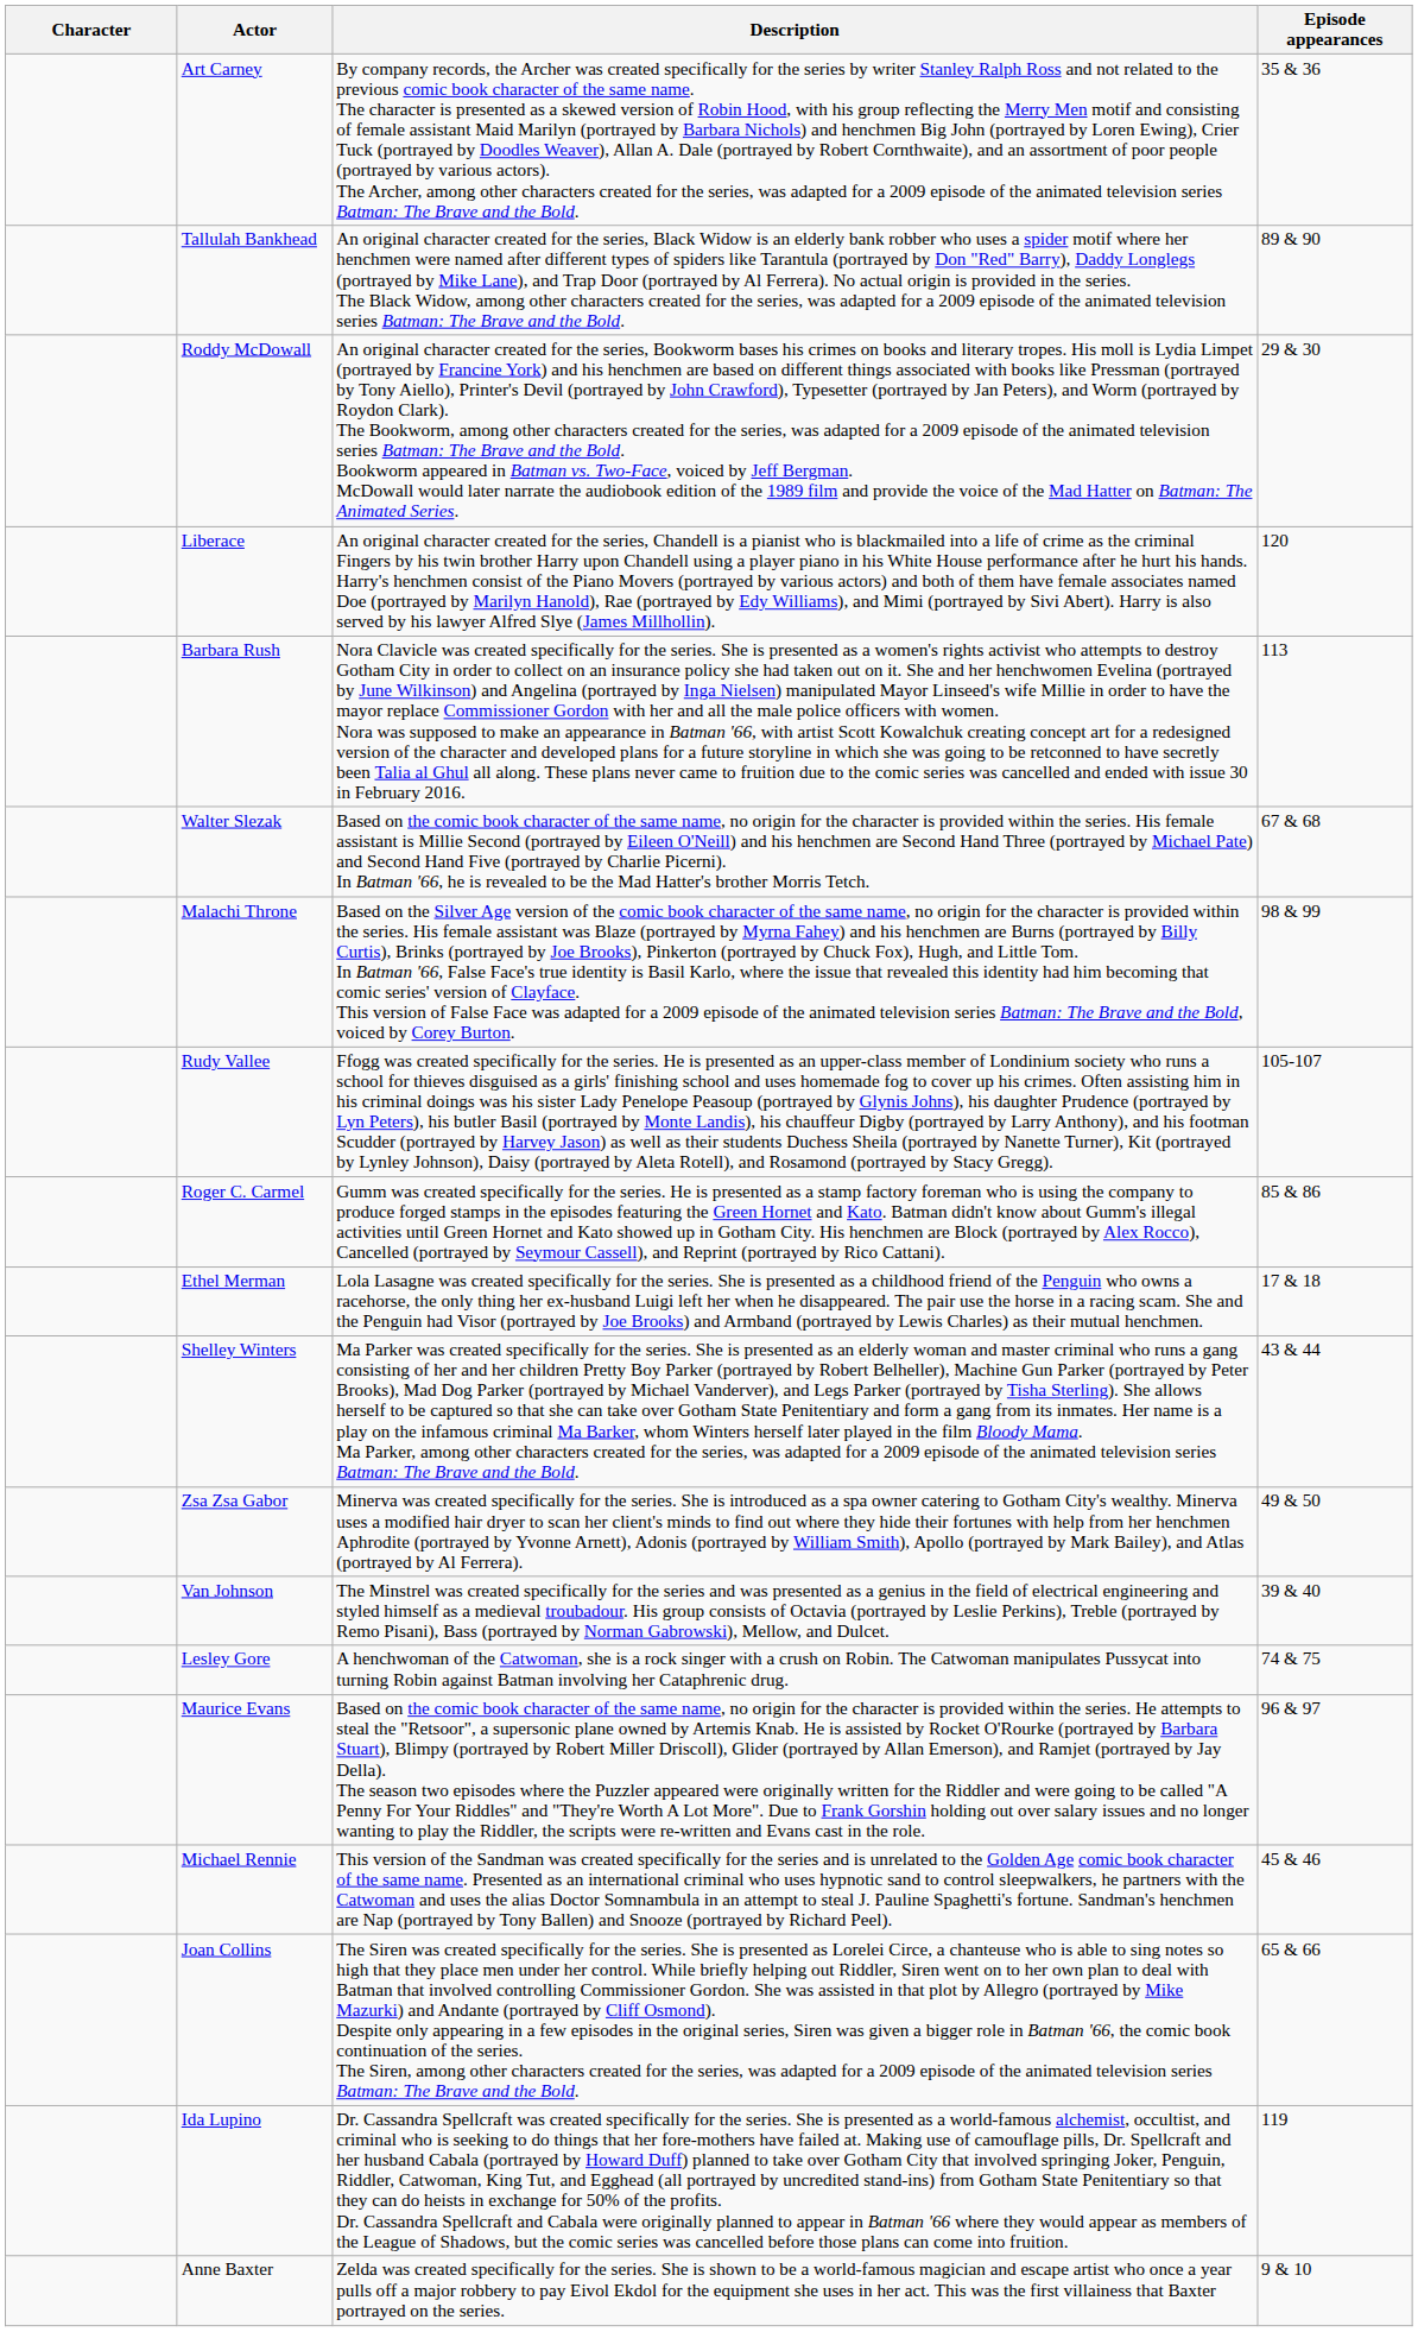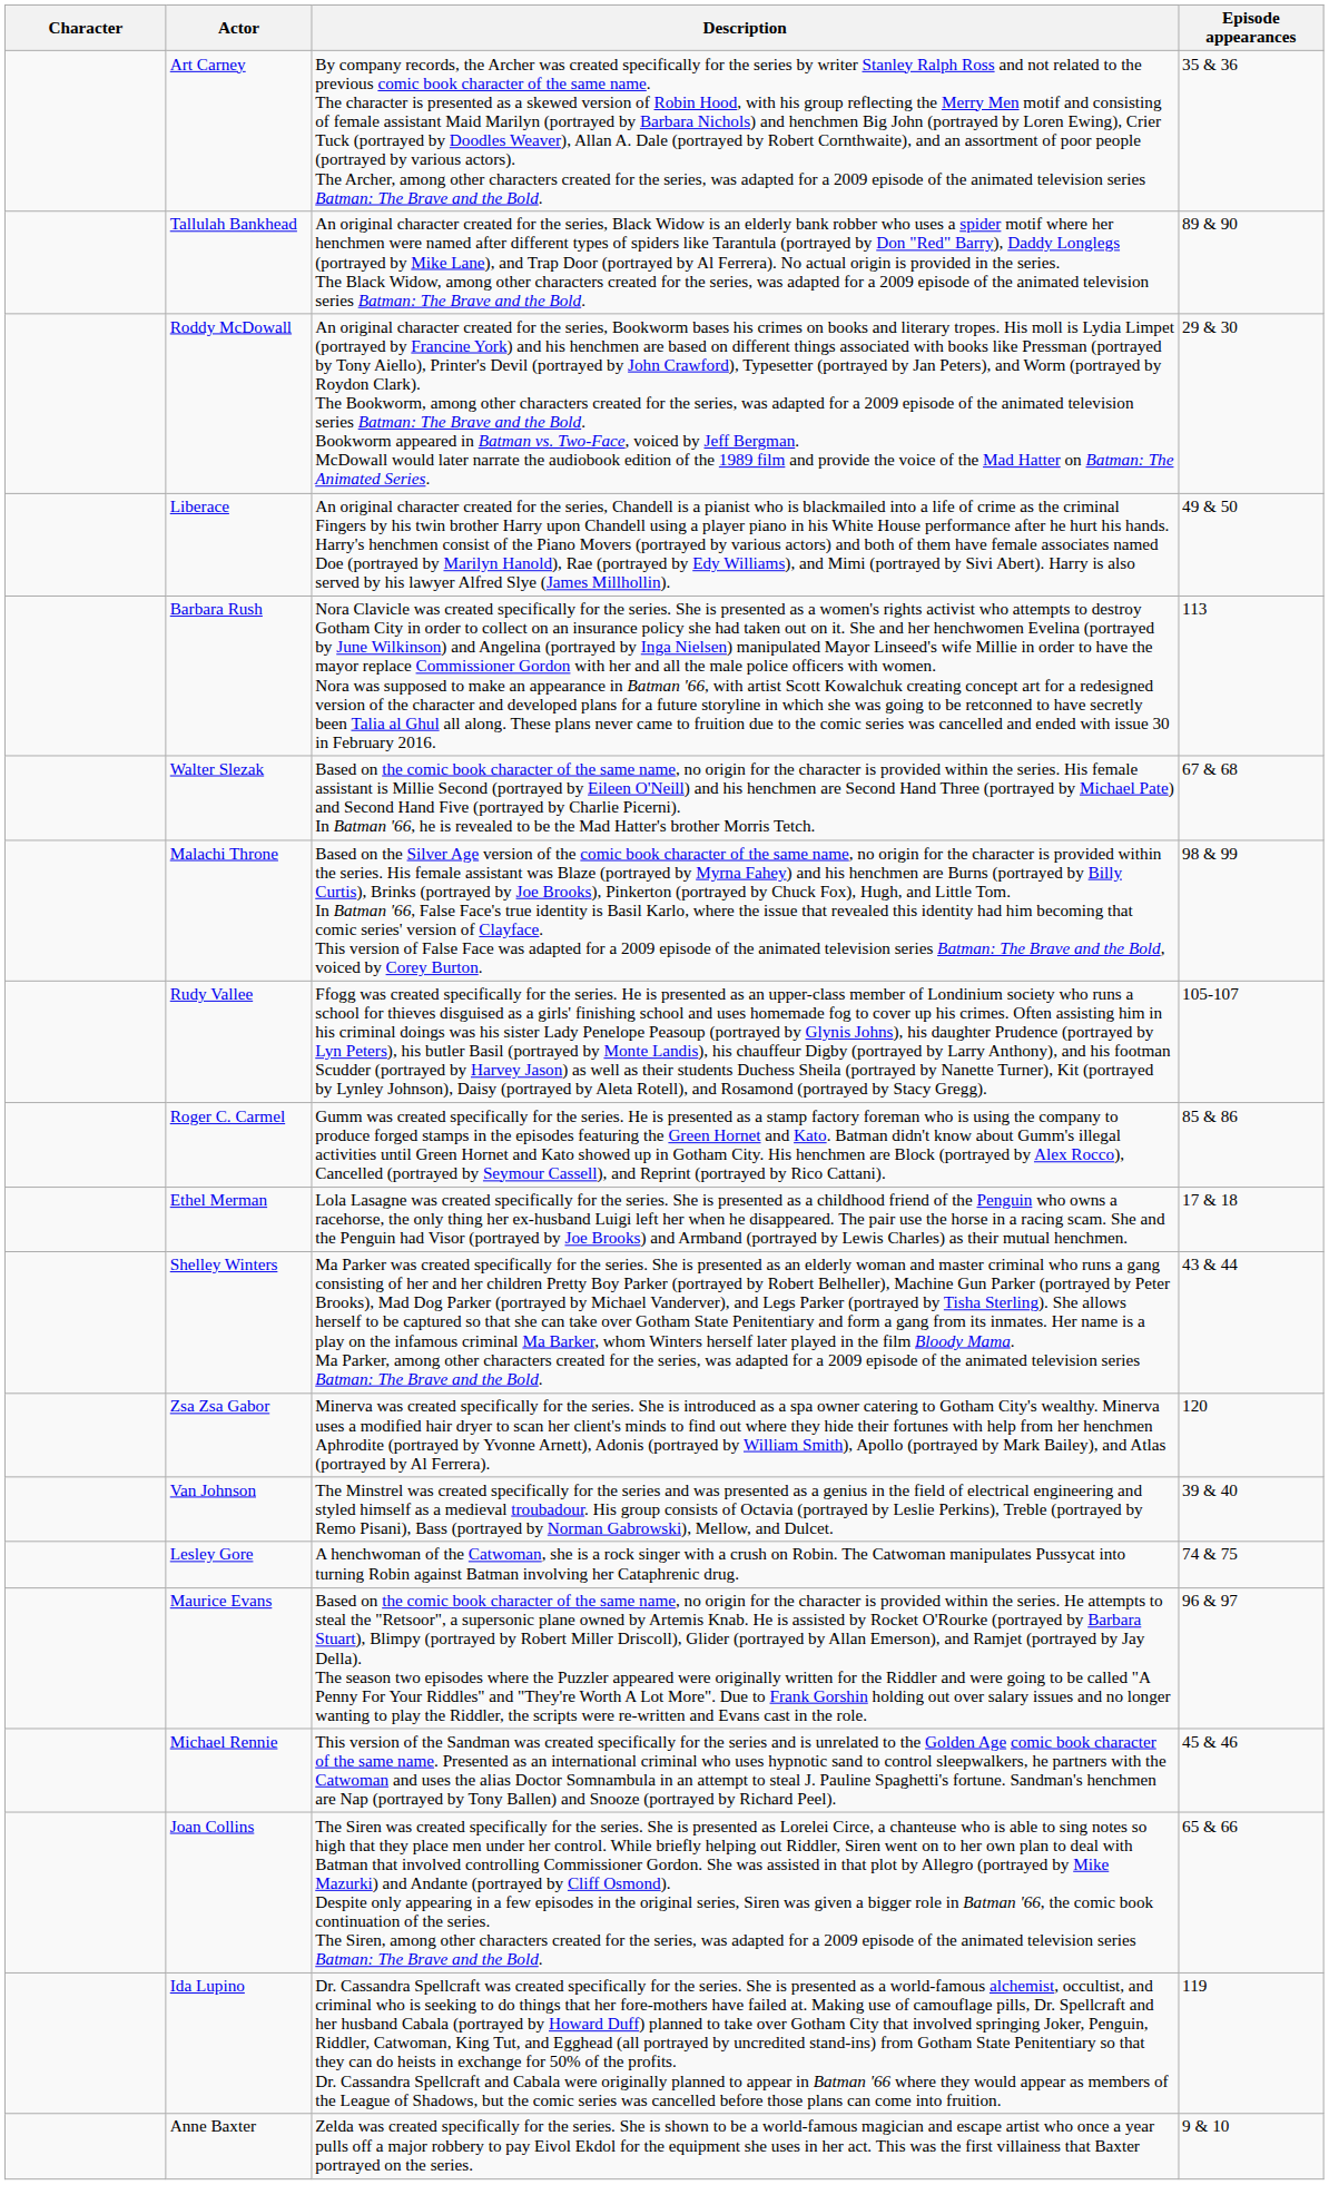Liberace | Episode appearances: 120 -> 49 & 50
Zsa Zsa Gabor | Episode appearances: 49 & 50 -> 120
